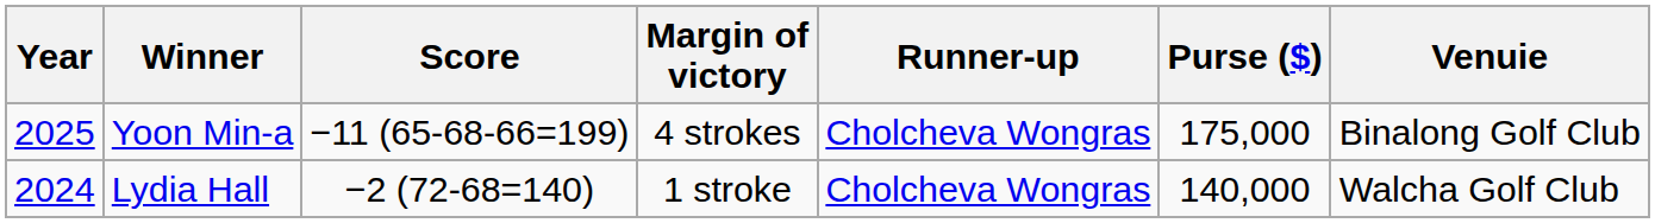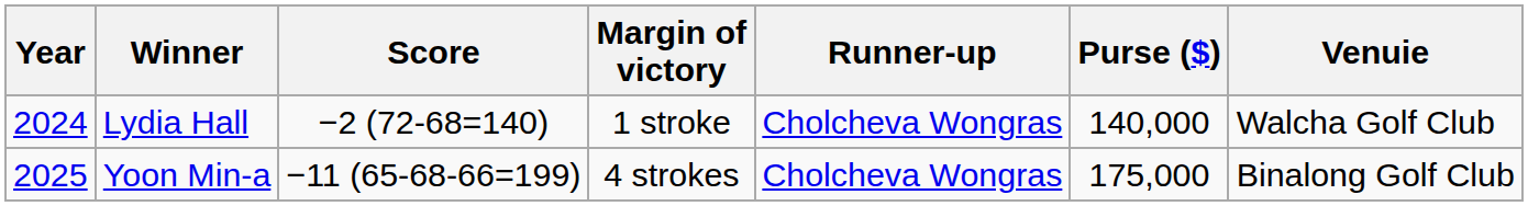rows swapped: Yoon Min-a <-> Lydia Hall
